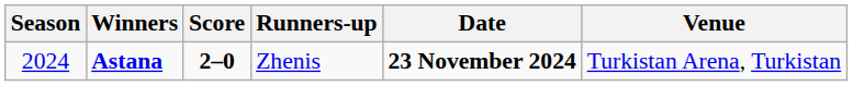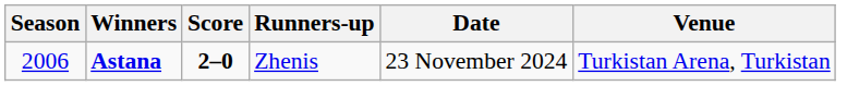Astana | Season: 2024 -> 2006
Astana | Date: bold -> normal
